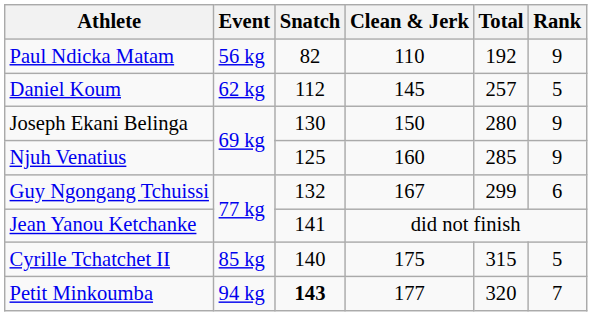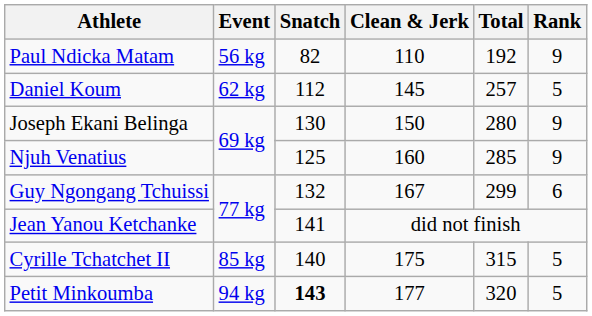Petit Minkoumba | Rank: 7 -> 5
